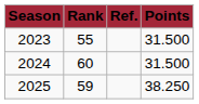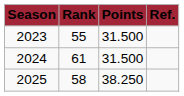columns swapped: Points <-> Ref.
2024 | Rank: 60 -> 61
2025 | Rank: 59 -> 58
